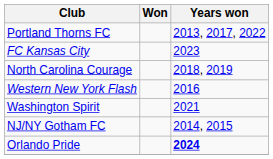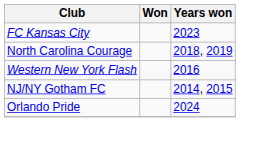- row: Portland Thorns FC | 2013, 2017, 2022
- row: Washington Spirit | 2021
Orlando Pride | Years won: bold -> normal
